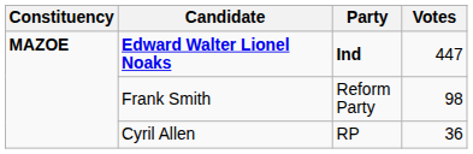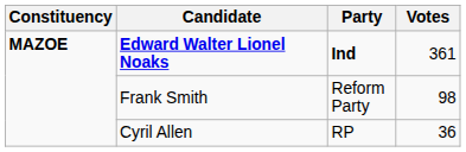Edward Walter Lionel Noaks | Votes: 447 -> 361
